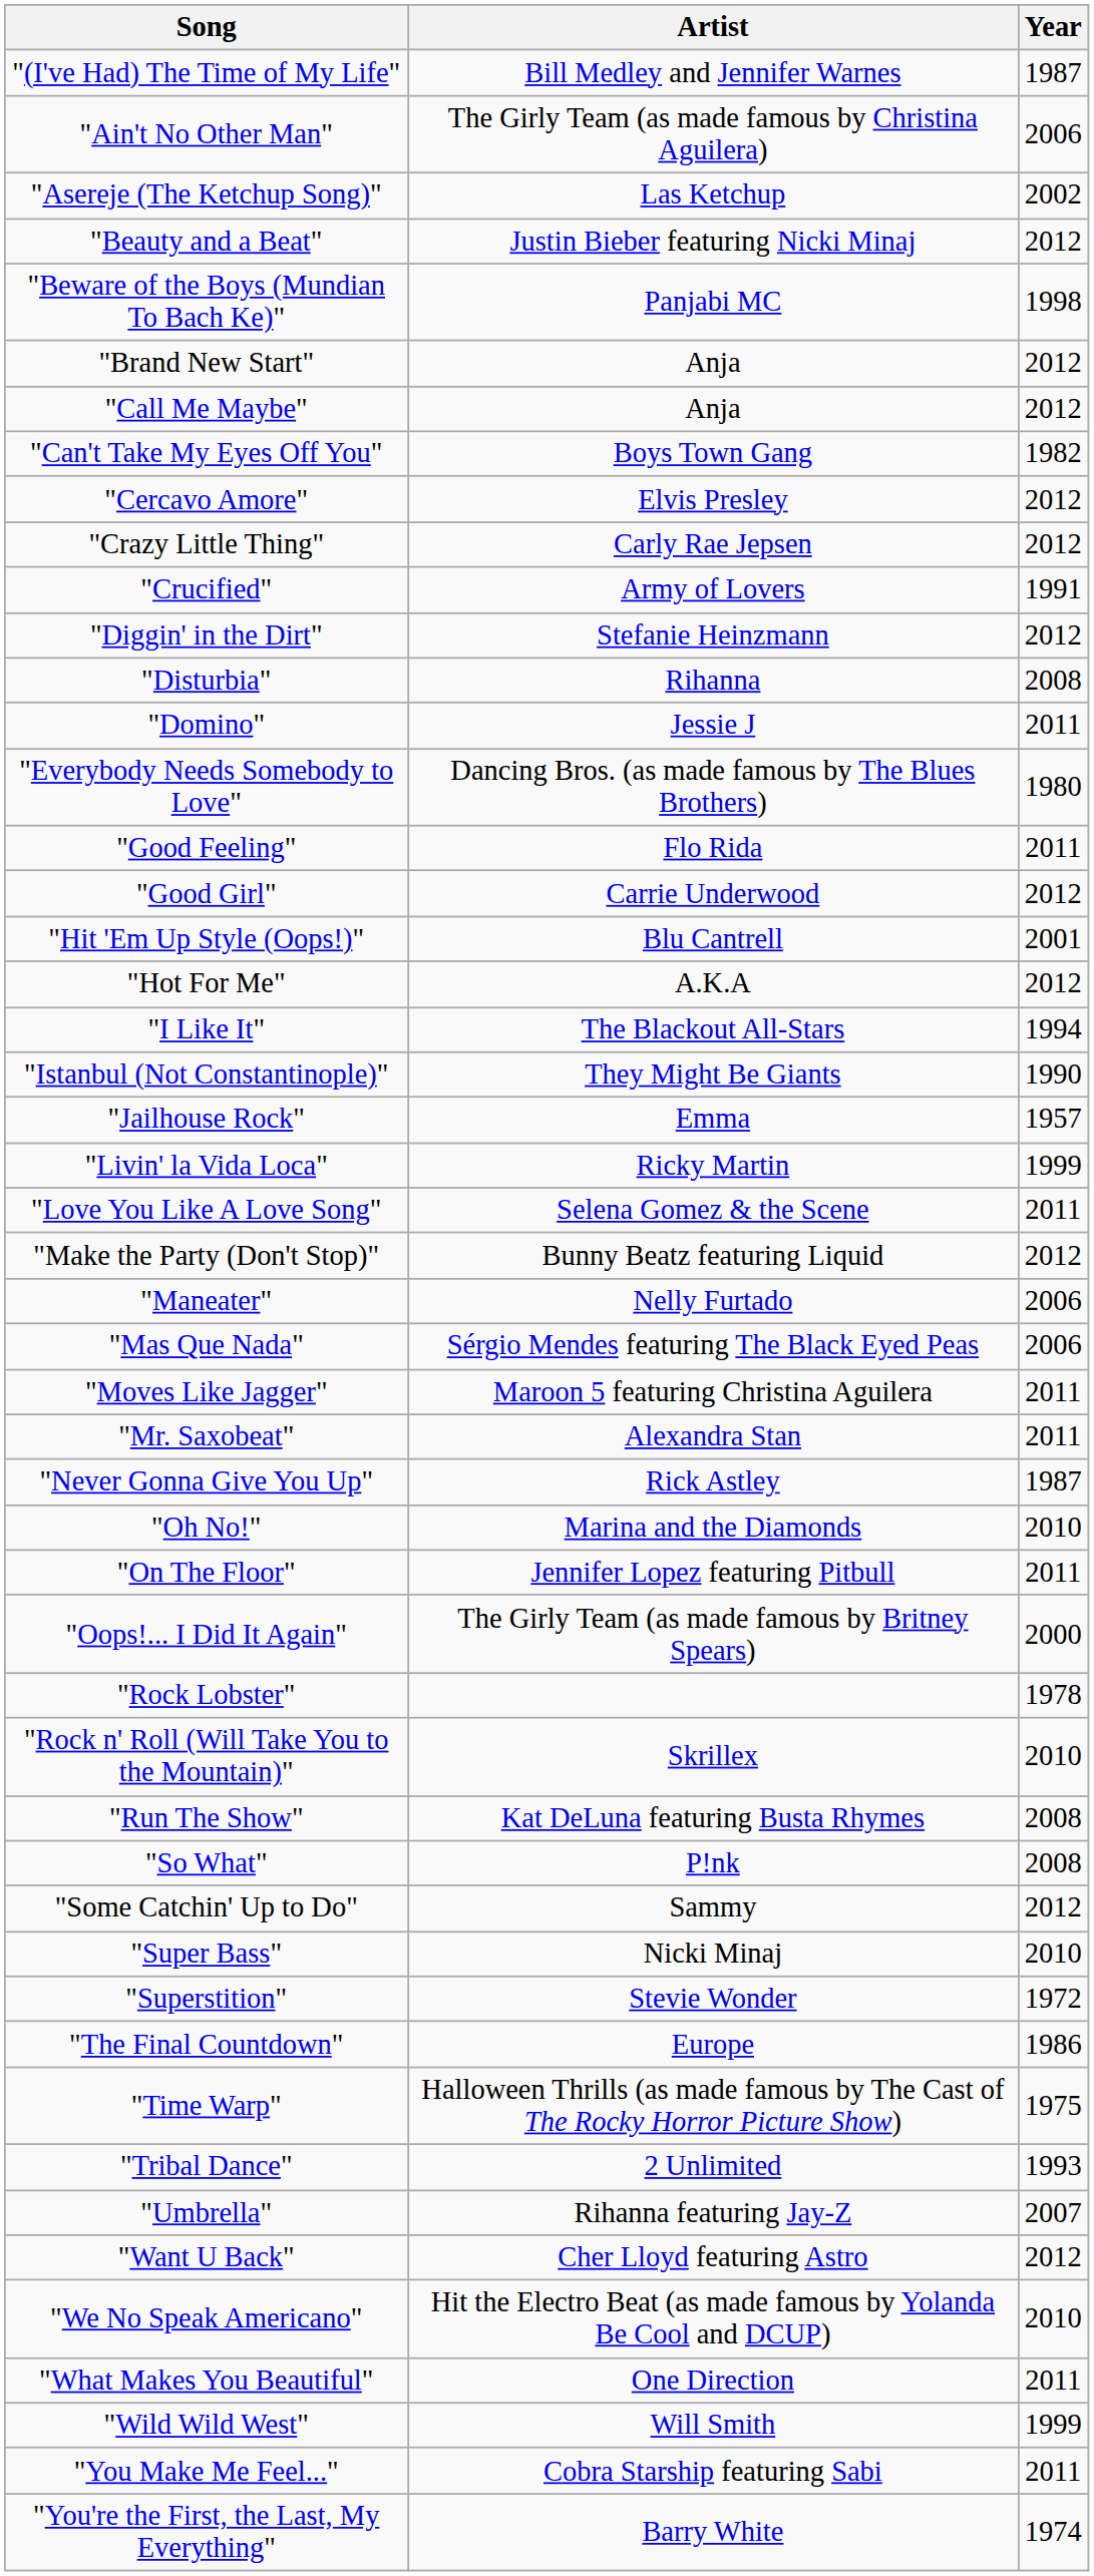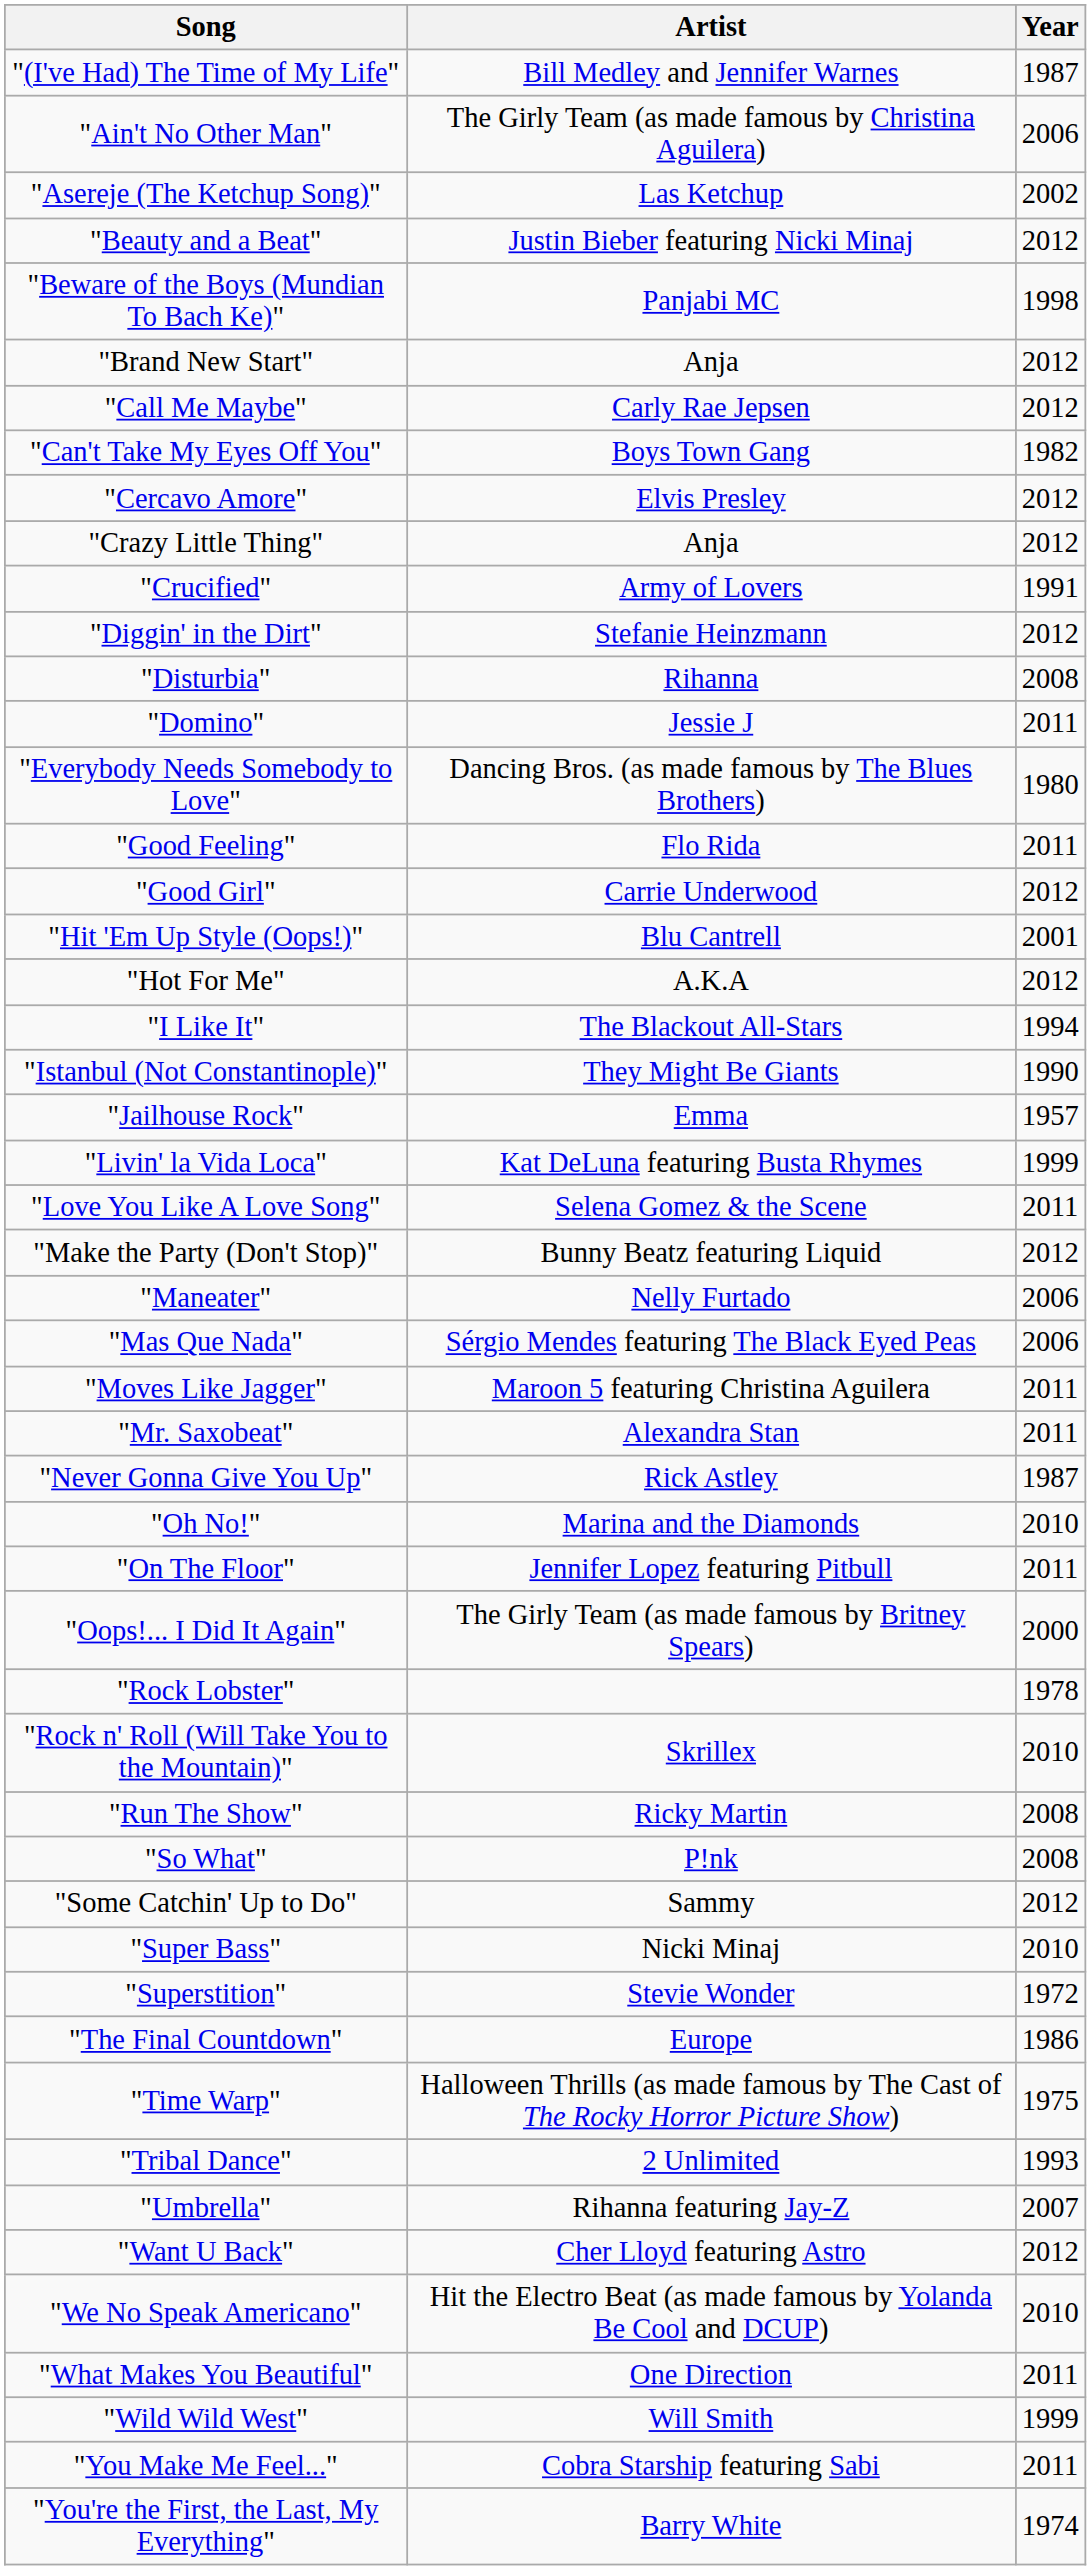"Call Me Maybe" | Artist: Anja -> Carly Rae Jepsen
"Crazy Little Thing" | Artist: Carly Rae Jepsen -> Anja
"Livin' la Vida Loca" | Artist: Ricky Martin -> Kat DeLuna featuring Busta Rhymes
"Run The Show" | Artist: Kat DeLuna featuring Busta Rhymes -> Ricky Martin
